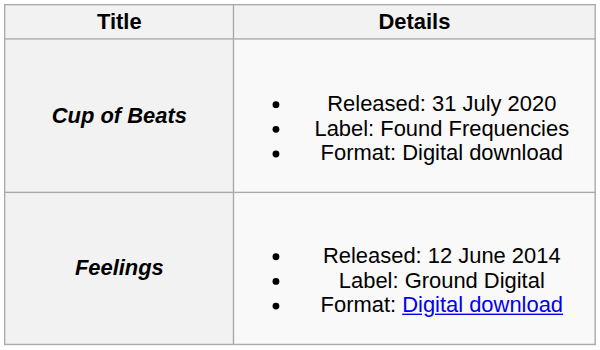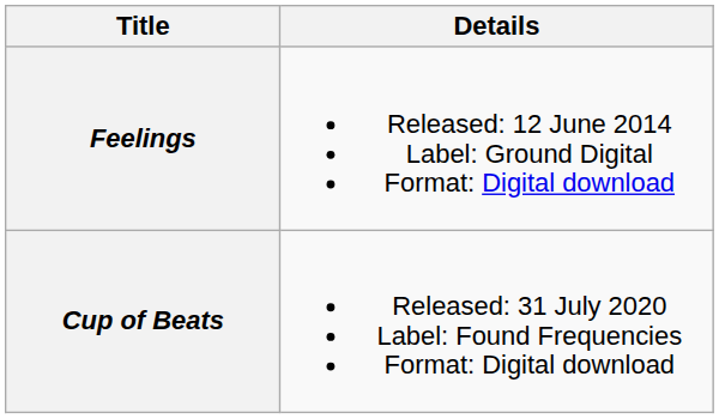rows swapped: Feelings <-> Cup of Beats
